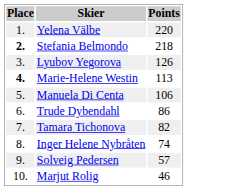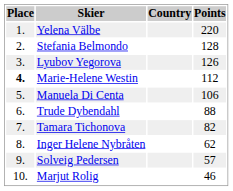+ column: Country
Stefania Belmondo | Place: bold -> normal
Stefania Belmondo | Points: 218 -> 128
Marie-Helene Westin | Points: 113 -> 112
Trude Dybendahl | Points: 86 -> 88
Inger Helene Nybråten | Points: 74 -> 62
